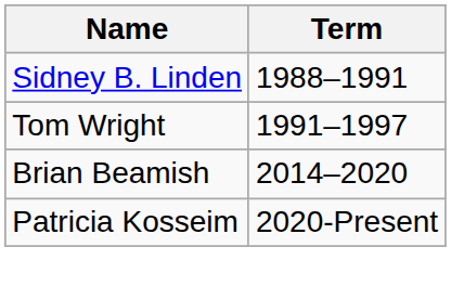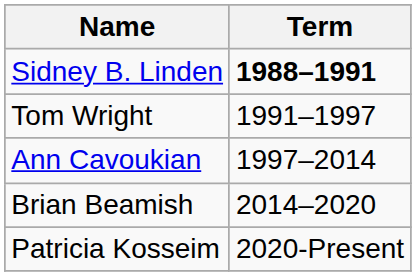Sidney B. Linden | Term: normal -> bold
+ row: Ann Cavoukian | 1997–2014
